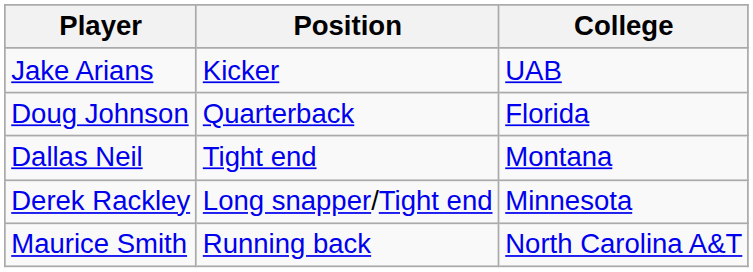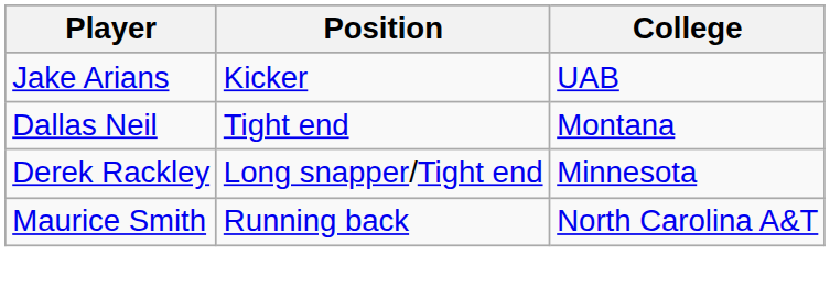- row: Doug Johnson | Quarterback | Florida
